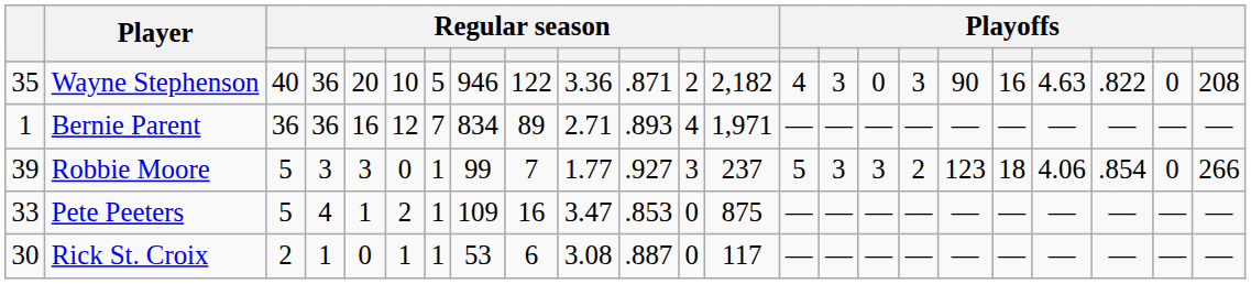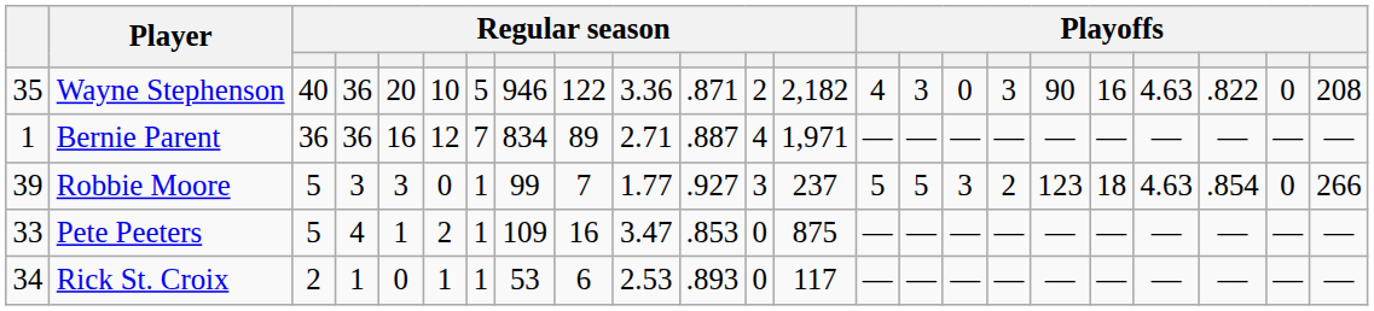Bernie Parent | column 11: .893 -> .887
Robbie Moore | column 15: 3 -> 5
Robbie Moore | column 20: 4.06 -> 4.63
Rick St. Croix | column 1: 30 -> 34
Rick St. Croix | column 10: 3.08 -> 2.53
Rick St. Croix | column 11: .887 -> .893
